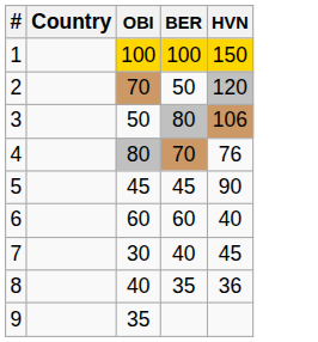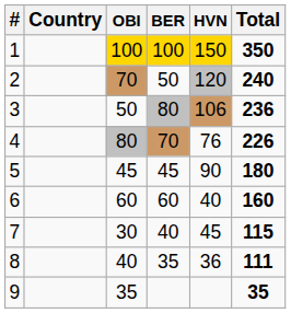+ column: Total | 350 | 240 | 236 | 226 | 180 | 160 | 115 | 111 | 35
